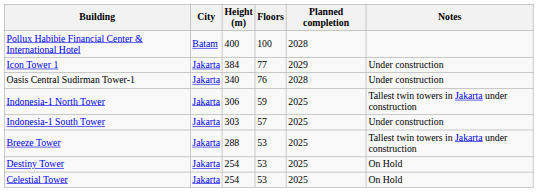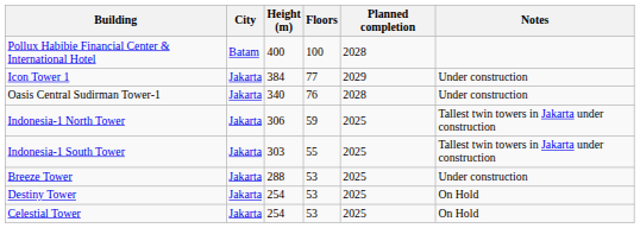Indonesia-1 South Tower | Floors: 57 -> 55
Indonesia-1 South Tower | Notes: Under construction -> Tallest twin towers in Jakarta under construction
Breeze Tower | Notes: Tallest twin towers in Jakarta under construction -> Under construction
